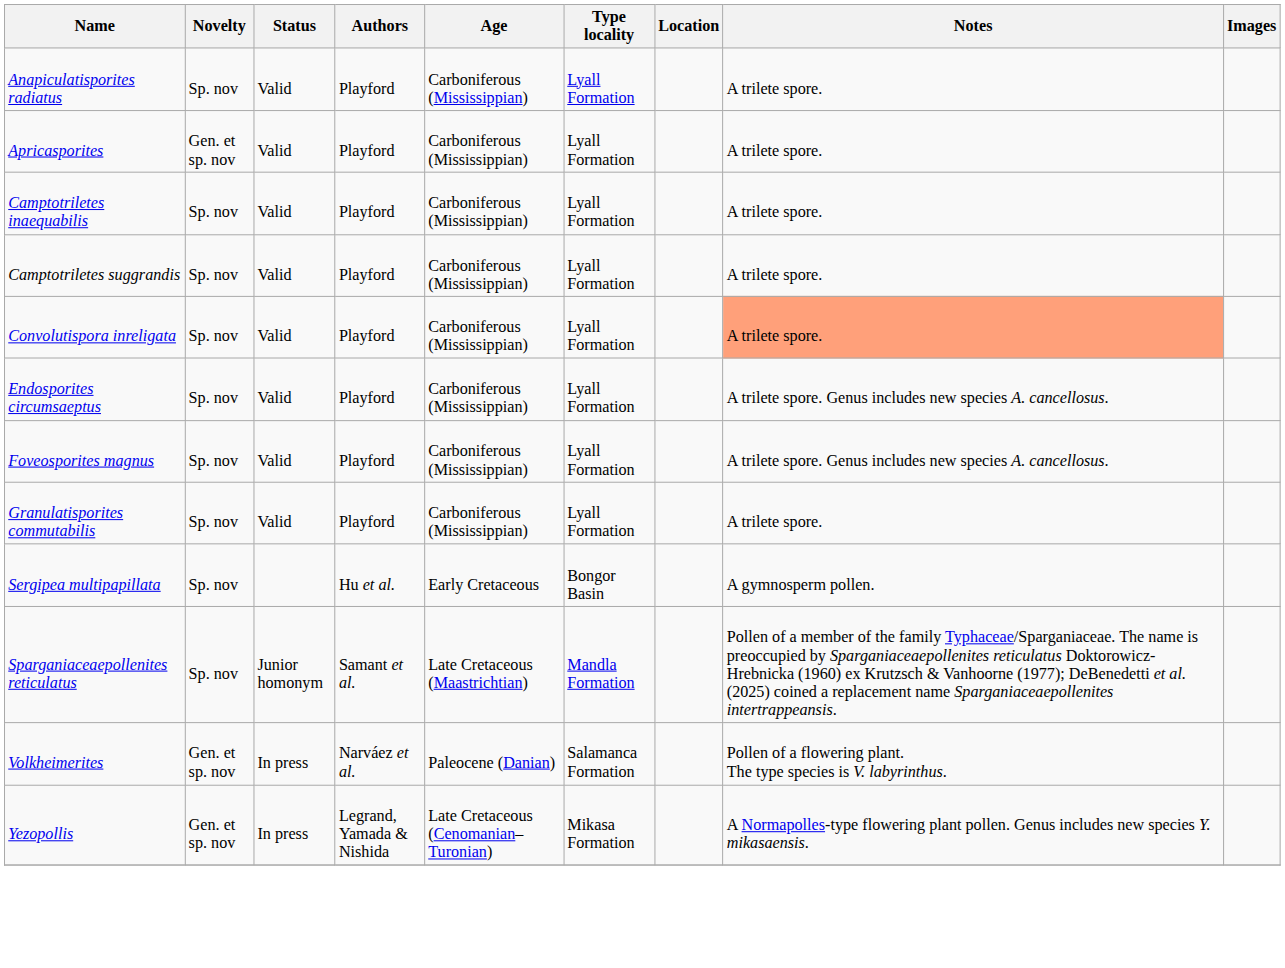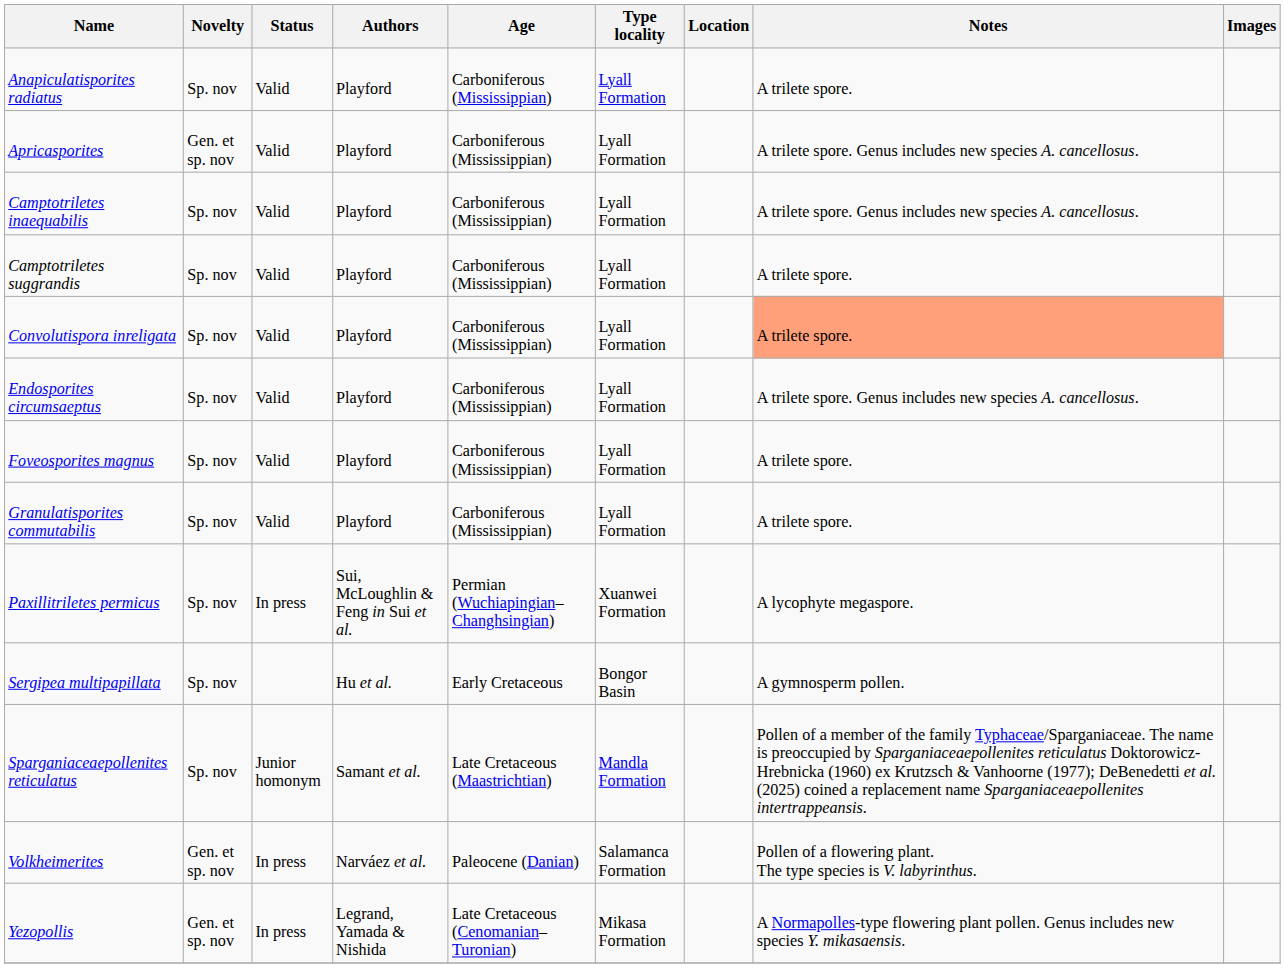Apricasporites | Notes: A trilete spore. -> A trilete spore. Genus includes new species A. cancellosus.
Camptotriletes inaequabilis | Notes: A trilete spore. -> A trilete spore. Genus includes new species A. cancellosus.
Foveosporites magnus | Notes: A trilete spore. Genus includes new species A. cancellosus. -> A trilete spore.
+ row: Paxillitriletes permicus | Sp. nov | In press | Sui, McLoughlin & Feng in Sui et al. | Permian (Wuchiapingian–Changhsingian) | Xuanwei Formation | A lycophyte megaspore.
